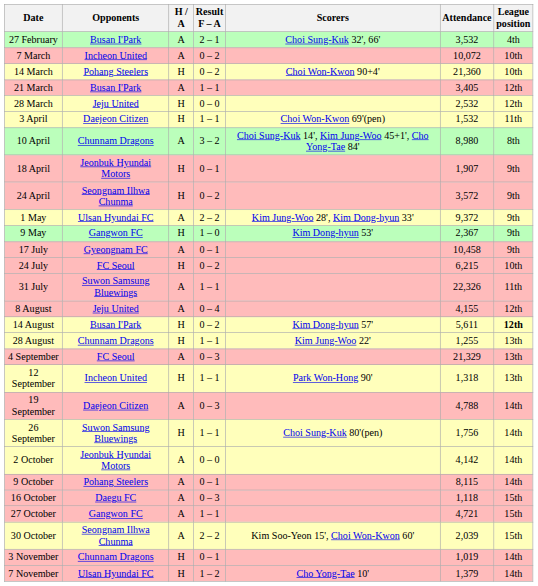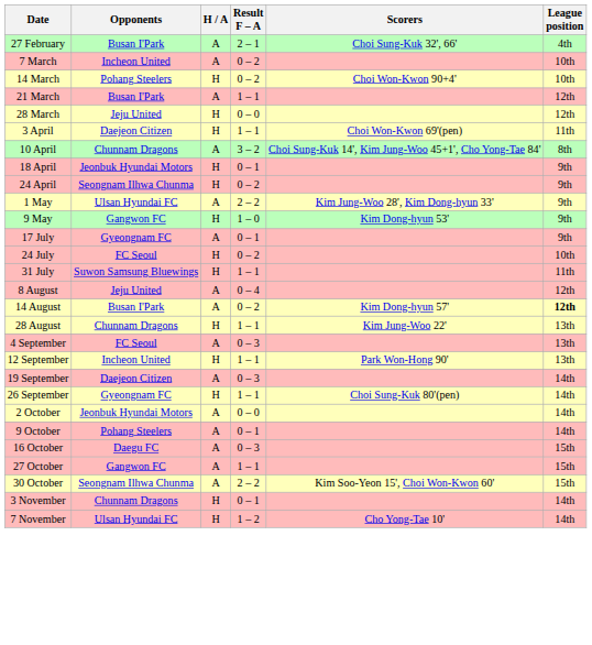- column: Attendance | 3,532 | 10,072 | 21,360 | 3,405 | 2,532 | 1,532 | 8,980 | 1,907 | 3,572 | 9,372 | 2,367 | 10,458 | 6,215 | 22,326 | 4,155 | 5,611 | 1,255 | 21,329 | 1,318 | 4,788 | 1,756 | 4,142 | 8,115 | 1,118 | 4,721 | 2,039 | 1,019 | 1,379
31 July | H / A: A -> H
14 August | H / A: H -> A
26 September | Opponents: Suwon Samsung Bluewings -> Gyeongnam FC
